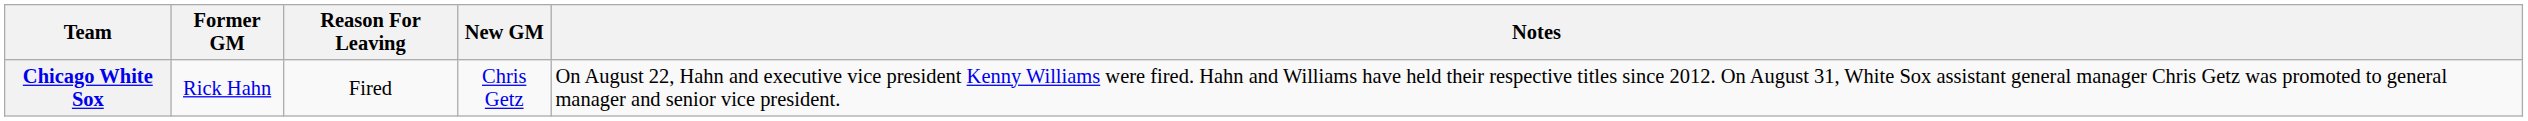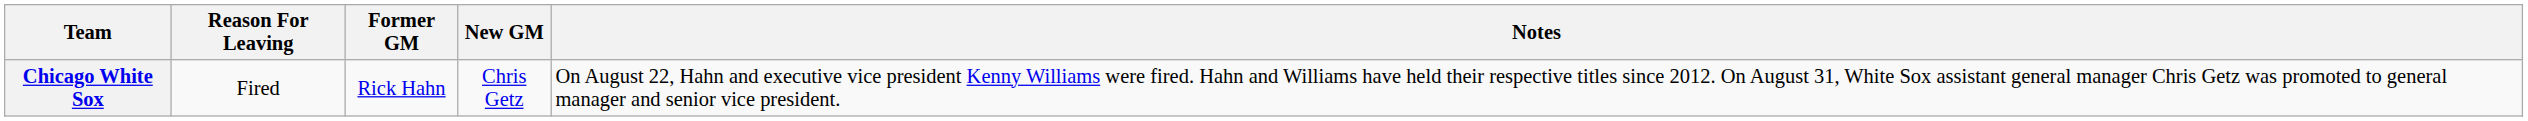columns swapped: Former GM <-> Reason For Leaving
